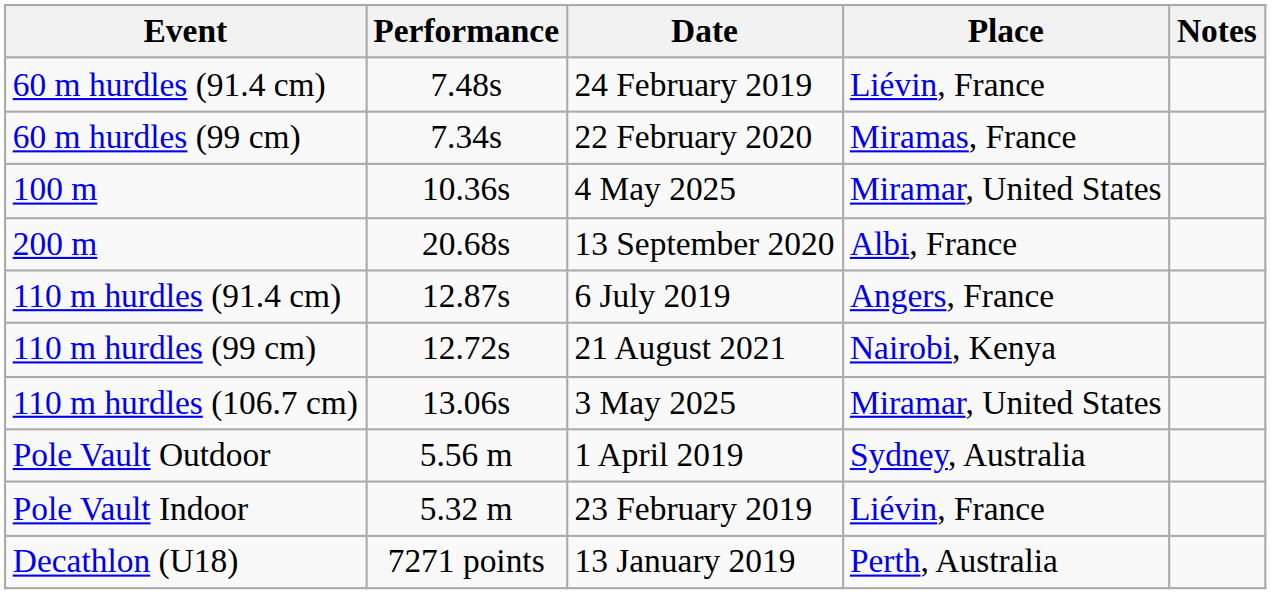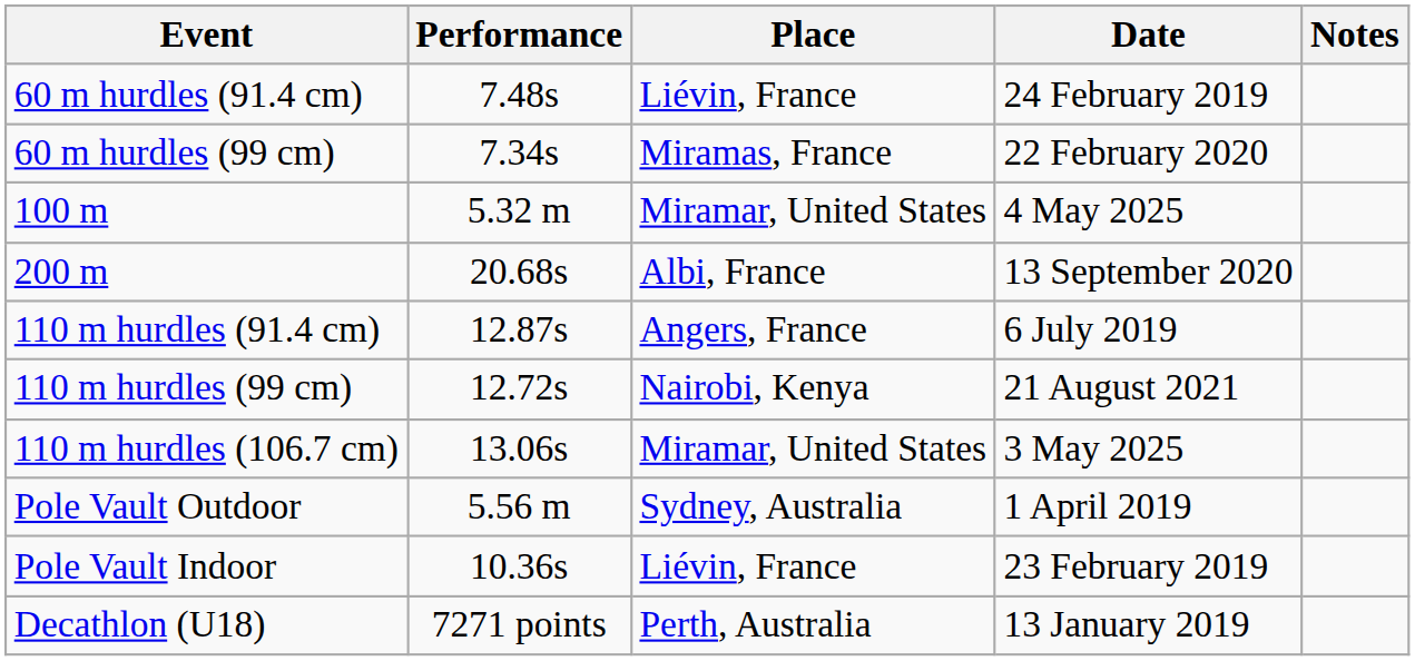columns swapped: Place <-> Date
100 m | Performance: 10.36s -> 5.32 m
Pole Vault Indoor | Performance: 5.32 m -> 10.36s
